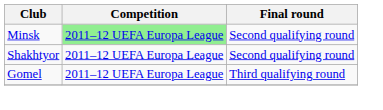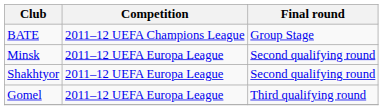+ row: BATE | 2011–12 UEFA Champions League | Group Stage
Minsk | Competition: lightgreen background -> no background
